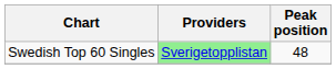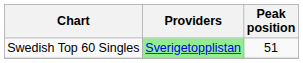Swedish Top 60 Singles | Peak position: 48 -> 51
